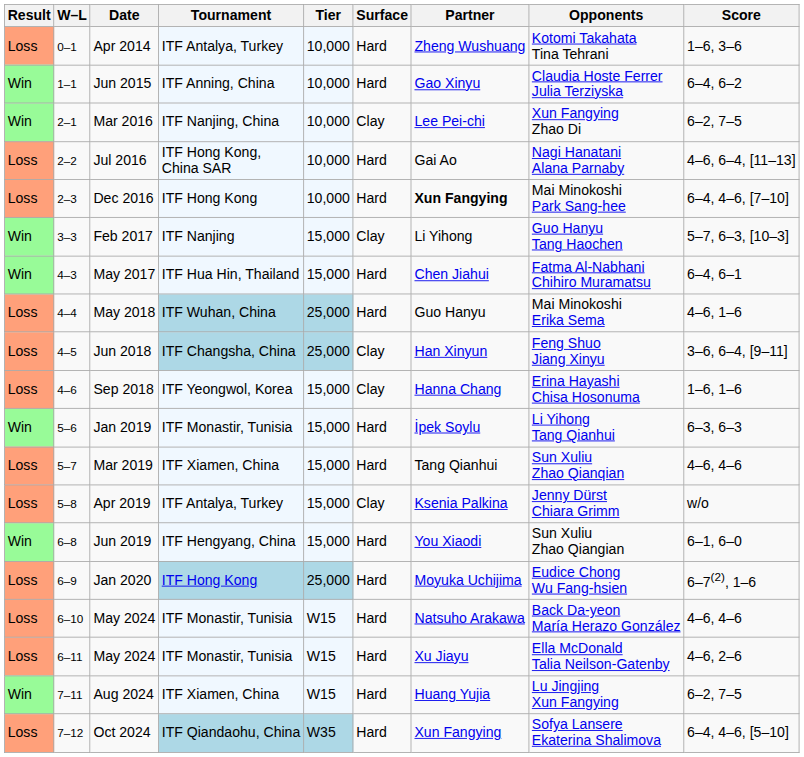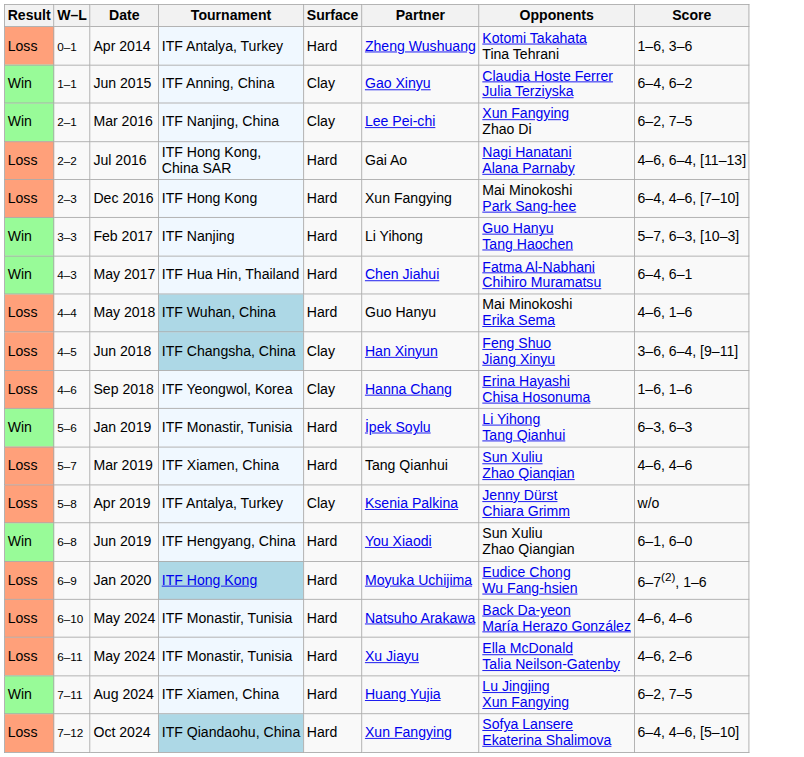- column: Tier | 10,000 | 10,000 | 10,000 | 10,000 | 10,000 | 15,000 | 15,000 | 25,000 | 25,000 | 15,000 | 15,000 | 15,000 | 15,000 | 15,000 | 25,000 | W15 | W15 | W15 | W35
Jun 2015 | Surface: Hard -> Clay
Dec 2016 | Partner: bold -> normal
Feb 2017 | Surface: Clay -> Hard
